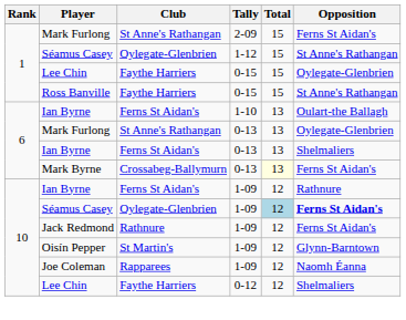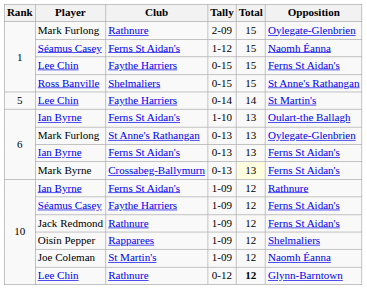Mark Furlong / 2-09 | Club: St Anne's Rathangan -> Rathnure
Mark Furlong / 2-09 | Opposition: Ferns St Aidan's -> Oylegate-Glenbrien
Séamus Casey / 1-12 | Club: Oylegate-Glenbrien -> Ferns St Aidan's
Séamus Casey / 1-12 | Opposition: St Anne's Rathangan -> Naomh Éanna
Lee Chin / 0-15 | Opposition: Oylegate-Glenbrien -> Ferns St Aidan's
Ross Banville | Club: Faythe Harriers -> Shelmaliers
+ row: 5 | Lee Chin | Faythe Harriers | 0-14 | 14 | St Martin's
Ian Byrne / 0-13 | Opposition: Shelmaliers -> Ferns St Aidan's
Séamus Casey / 1-09 | Club: Oylegate-Glenbrien -> Faythe Harriers
Séamus Casey / 1-09 | Total: lightblue background -> no background
Séamus Casey / 1-09 | Opposition: bold -> normal
Oisín Pepper | Club: St Martin's -> Rapparees
Oisín Pepper | Opposition: Glynn-Barntown -> Shelmaliers
Joe Coleman | Club: Rapparees -> St Martin's
Lee Chin / 0-12 | Club: Faythe Harriers -> Rathnure
Lee Chin / 0-12 | Total: normal -> bold
Lee Chin / 0-12 | Opposition: Shelmaliers -> Glynn-Barntown
